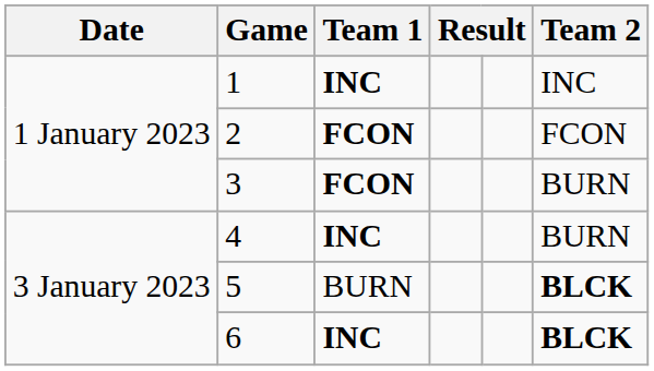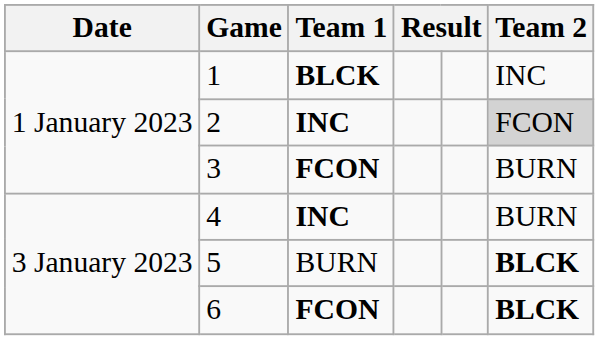1 | Team 1: INC -> BLCK
2 | Team 1: FCON -> INC
2 | Team 2: no background -> lightgrey background
6 | Team 1: INC -> FCON
